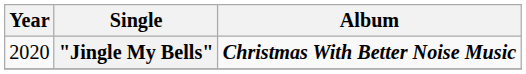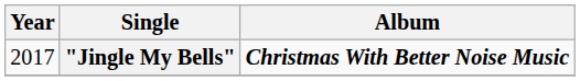"Jingle My Bells" | Year: 2020 -> 2017
